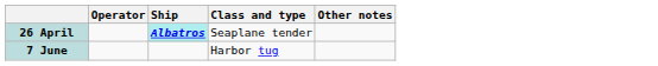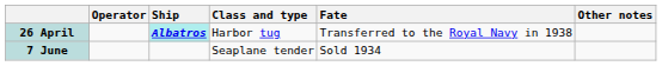+ column: Fate | Transferred to the Royal Navy in 1938 | Sold 1934
26 April | Class and type: Seaplane tender -> Harbor tug
7 June | Class and type: Harbor tug -> Seaplane tender
